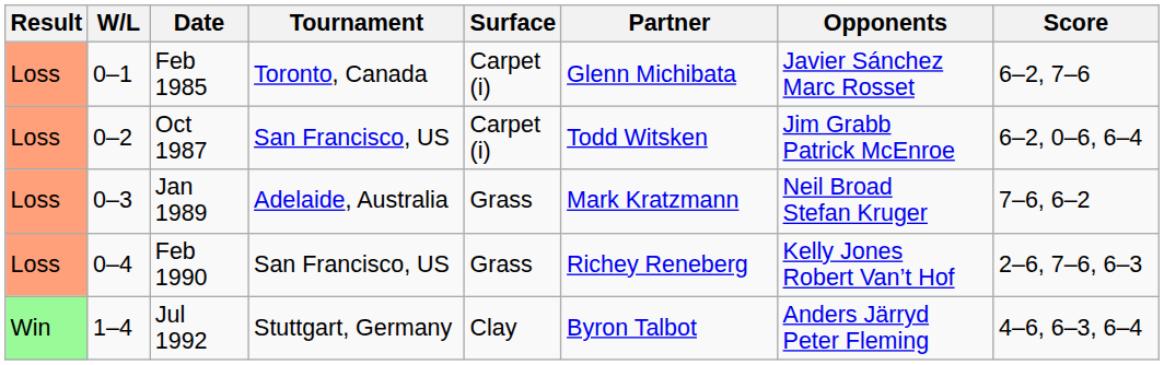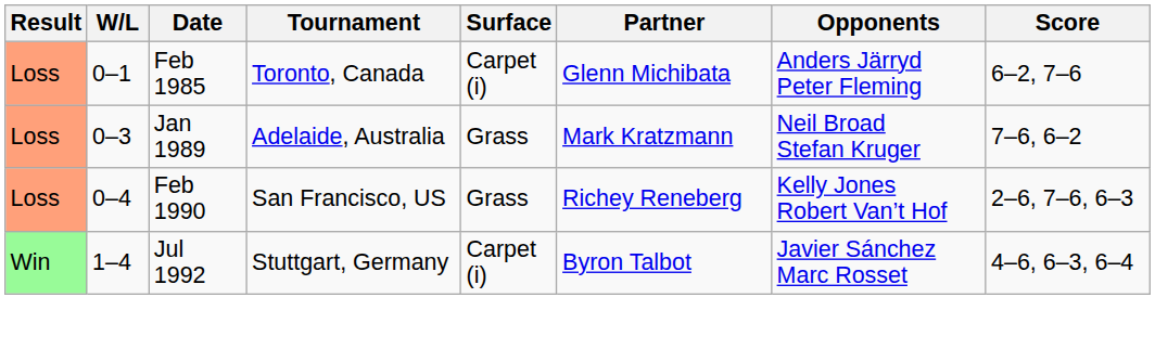Feb 1985 | Opponents: Javier Sánchez Marc Rosset -> Anders Järryd Peter Fleming
- row: Loss | 0–2 | Oct 1987 | San Francisco, US | Carpet (i) | Todd Witsken | Jim Grabb Patrick McEnroe | 6–2, 0–6, 6–4
Jul 1992 | Surface: Clay -> Carpet (i)
Jul 1992 | Opponents: Anders Järryd Peter Fleming -> Javier Sánchez Marc Rosset
